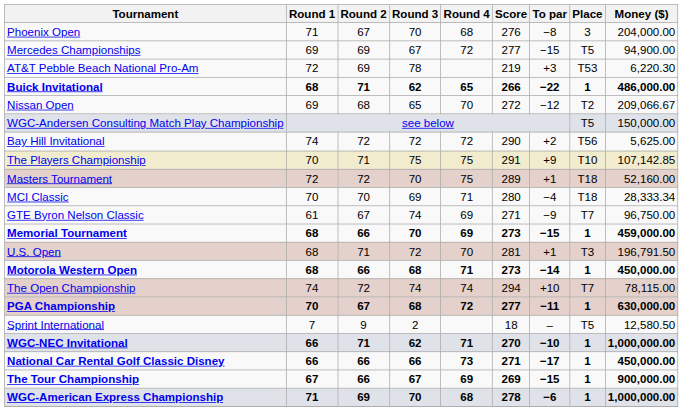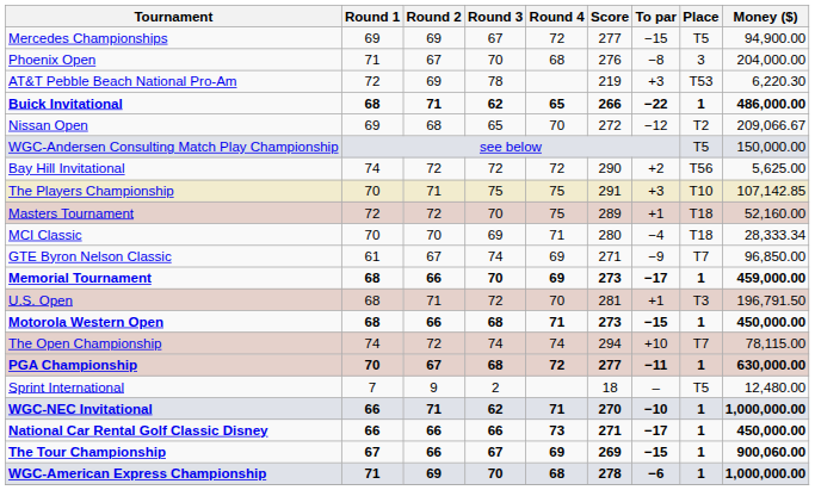rows swapped: Mercedes Championships <-> Phoenix Open
The Players Championship | To par: +9 -> +3
GTE Byron Nelson Classic | Money ($): 96,750.00 -> 96,850.00
Memorial Tournament | To par: −15 -> −17
Motorola Western Open | To par: −14 -> −15
Sprint International | Money ($): 12,580.50 -> 12,480.00
The Tour Championship | Money ($): 900,000.00 -> 900,060.00
